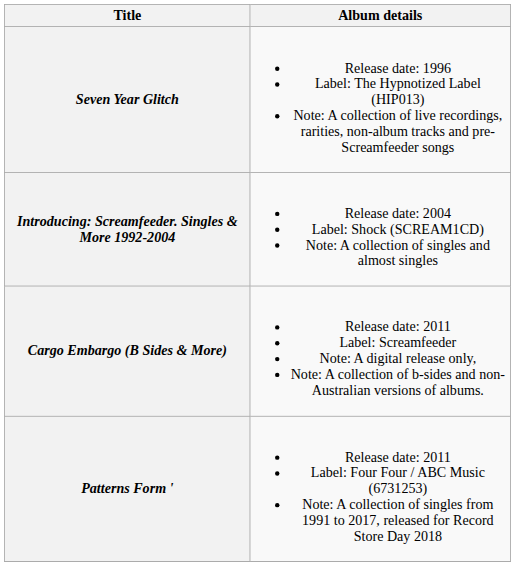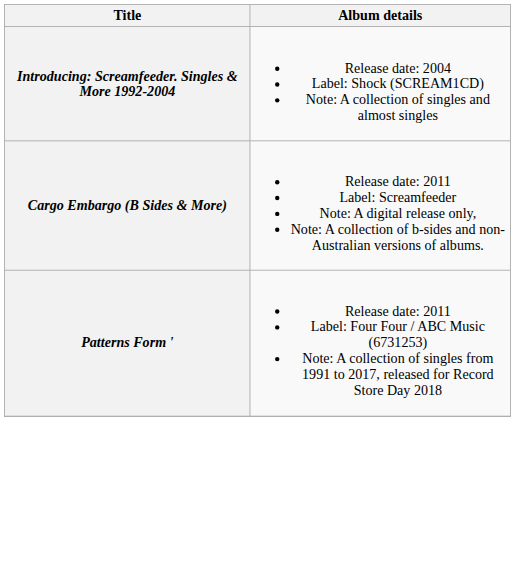- row: Seven Year Glitch | Release date: 1996 Label: The Hypnotized Label (HIP013) Note: A collection of live recordings, rarities, non-album tracks and pre-Screamfeeder songs
